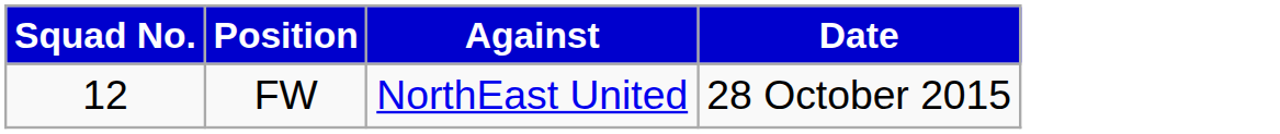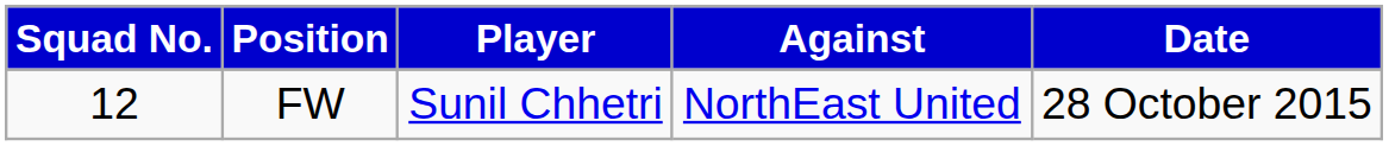+ column: Player | Sunil Chhetri
